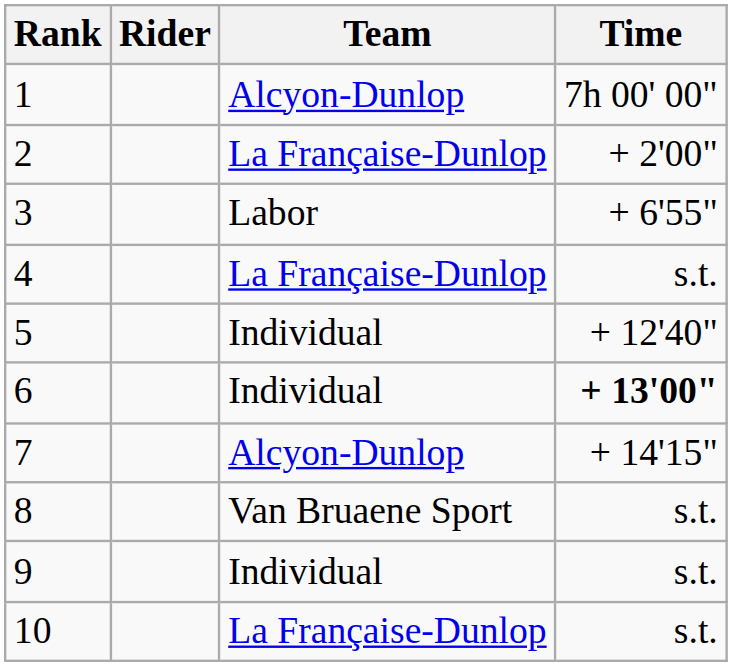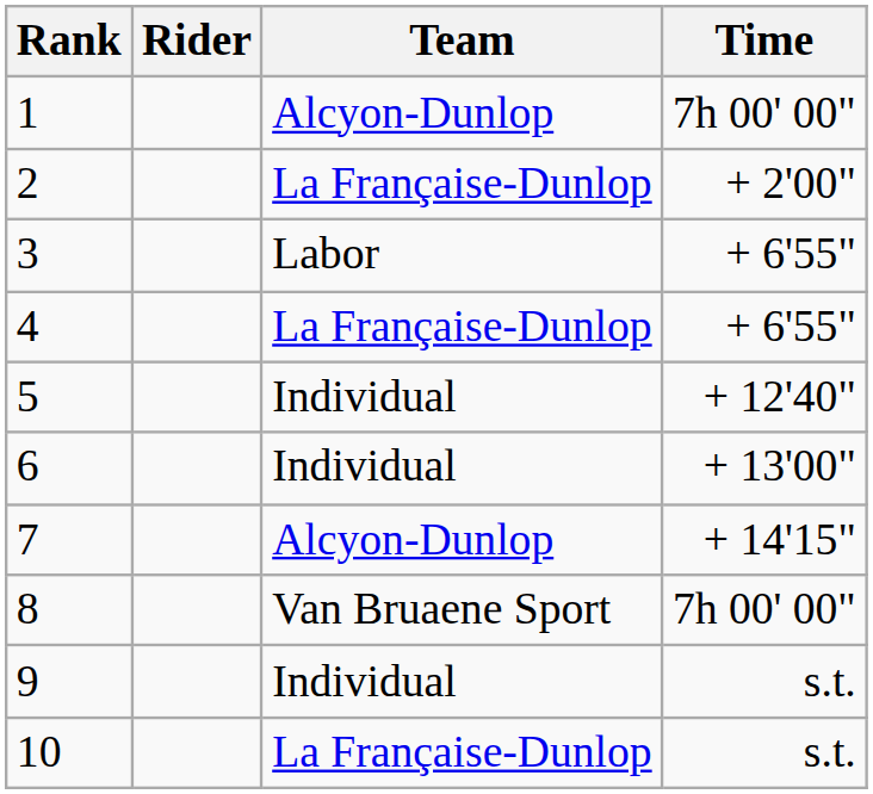4 | Time: s.t. -> + 6'55"
6 | Time: bold -> normal
8 | Time: s.t. -> 7h 00' 00"
